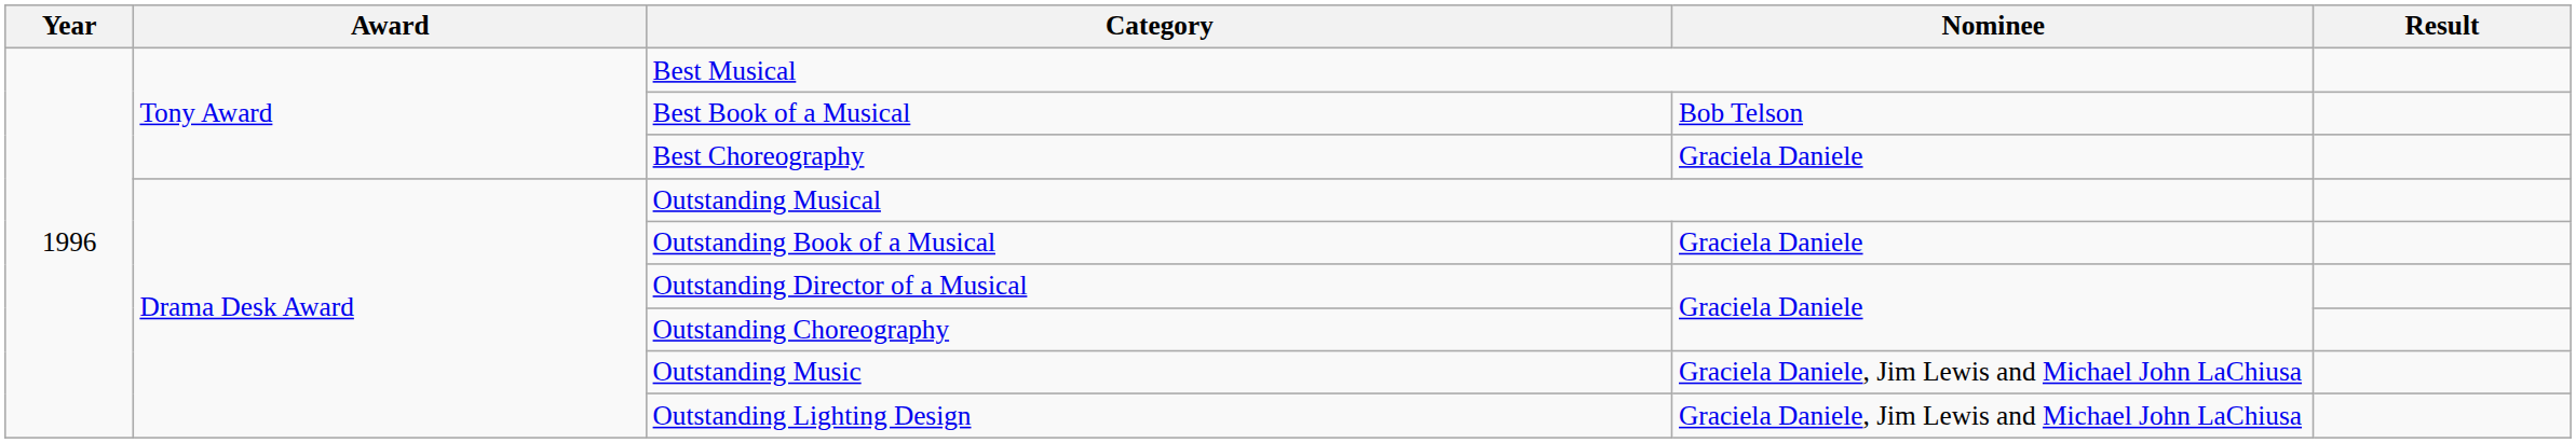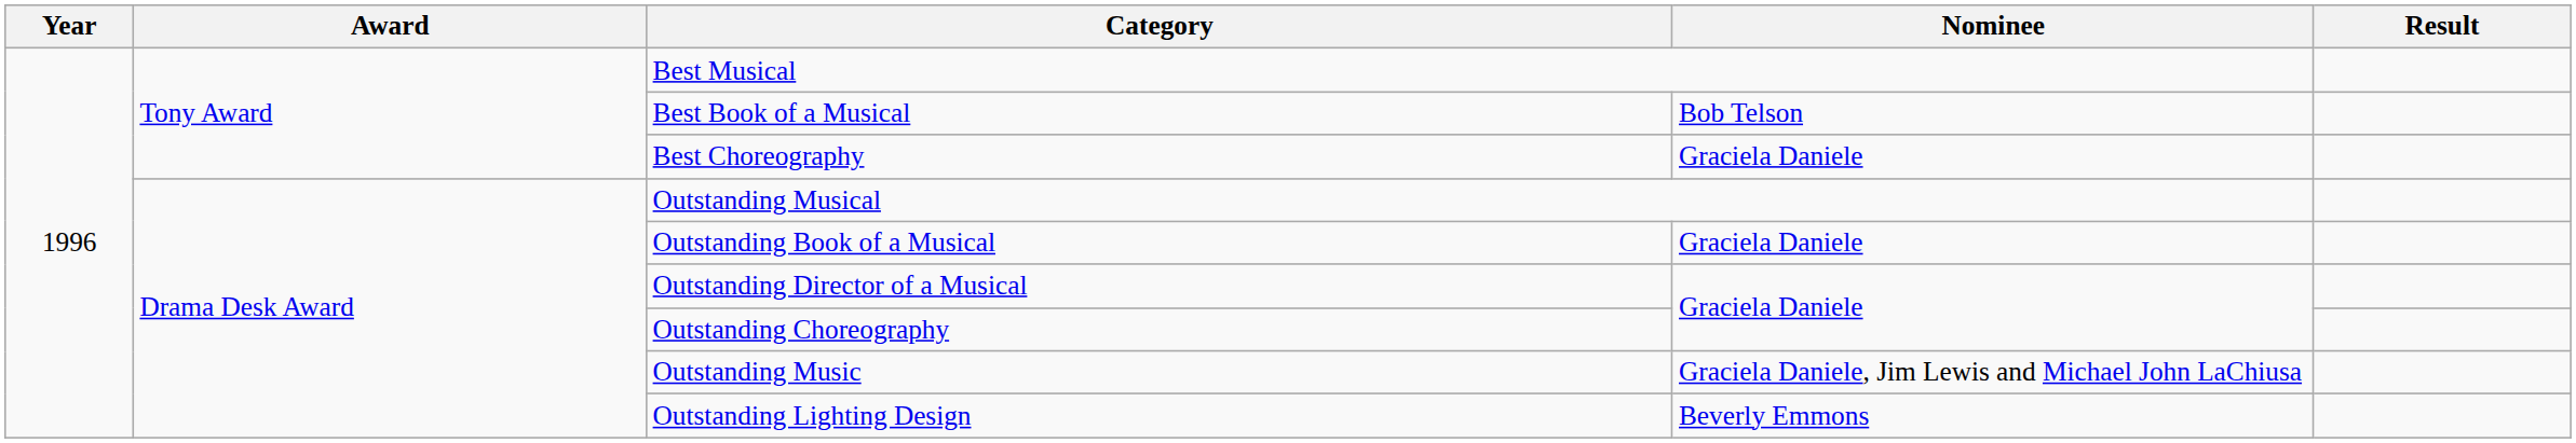Outstanding Lighting Design | Nominee: Graciela Daniele, Jim Lewis and Michael John LaChiusa -> Beverly Emmons
